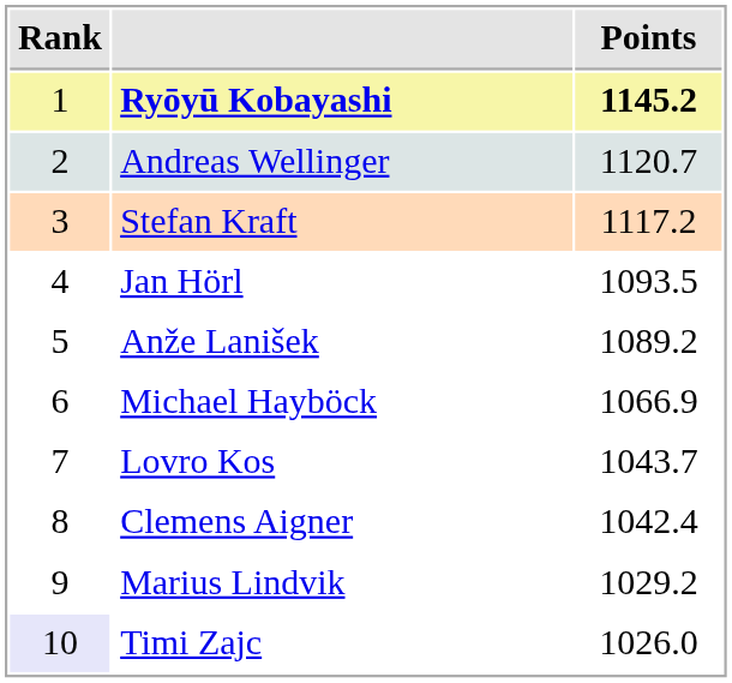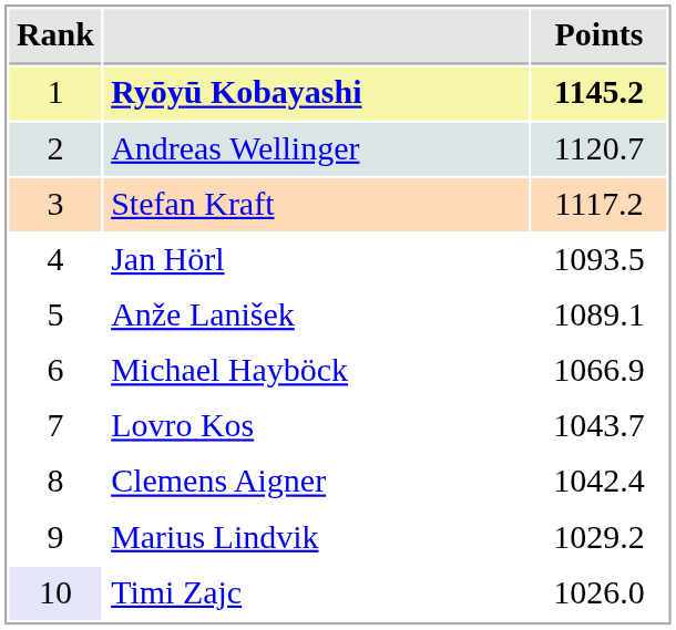Anže Lanišek | Points: 1089.2 -> 1089.1
